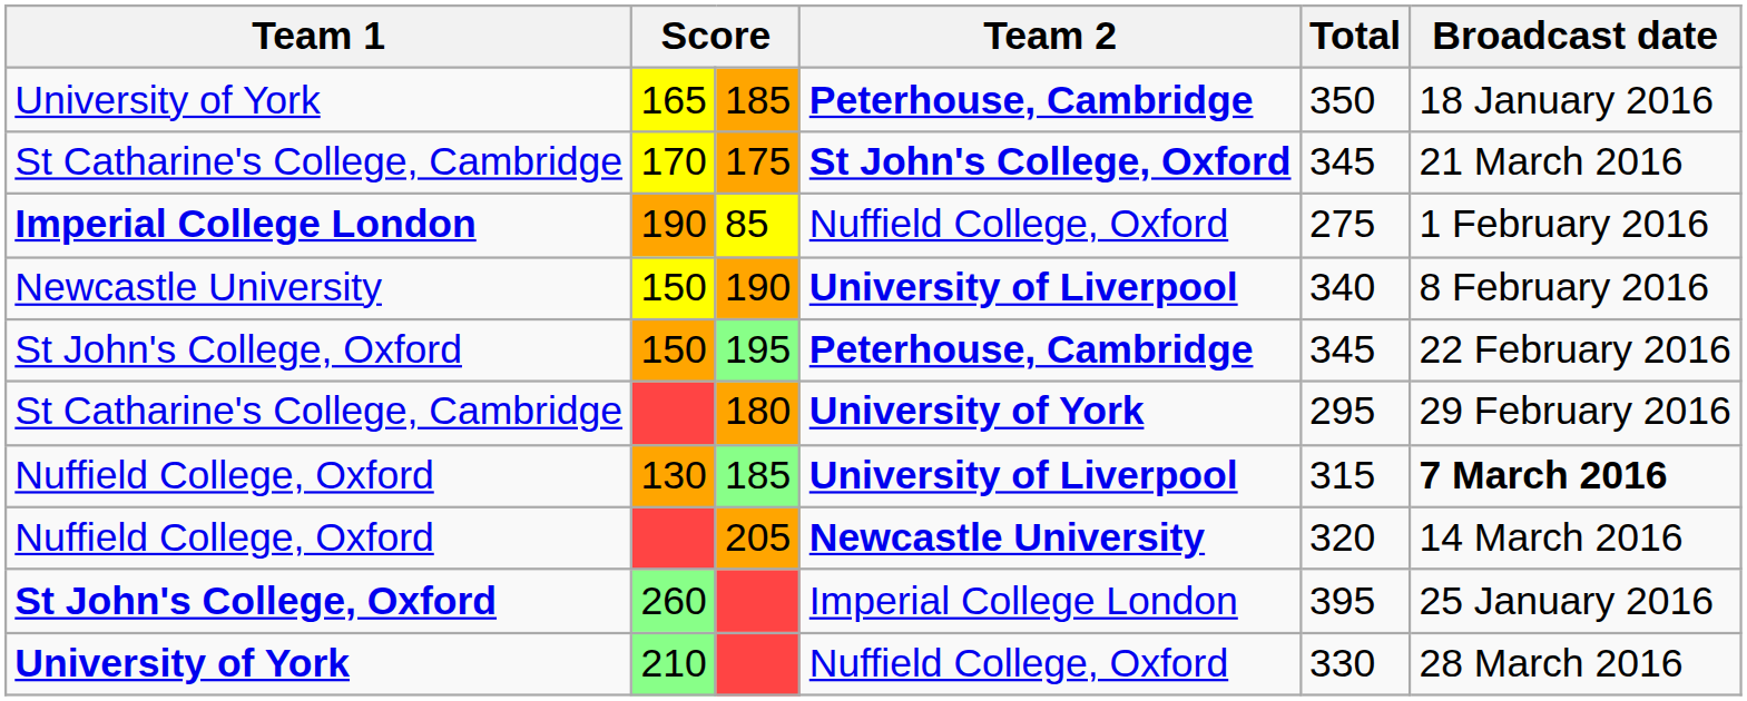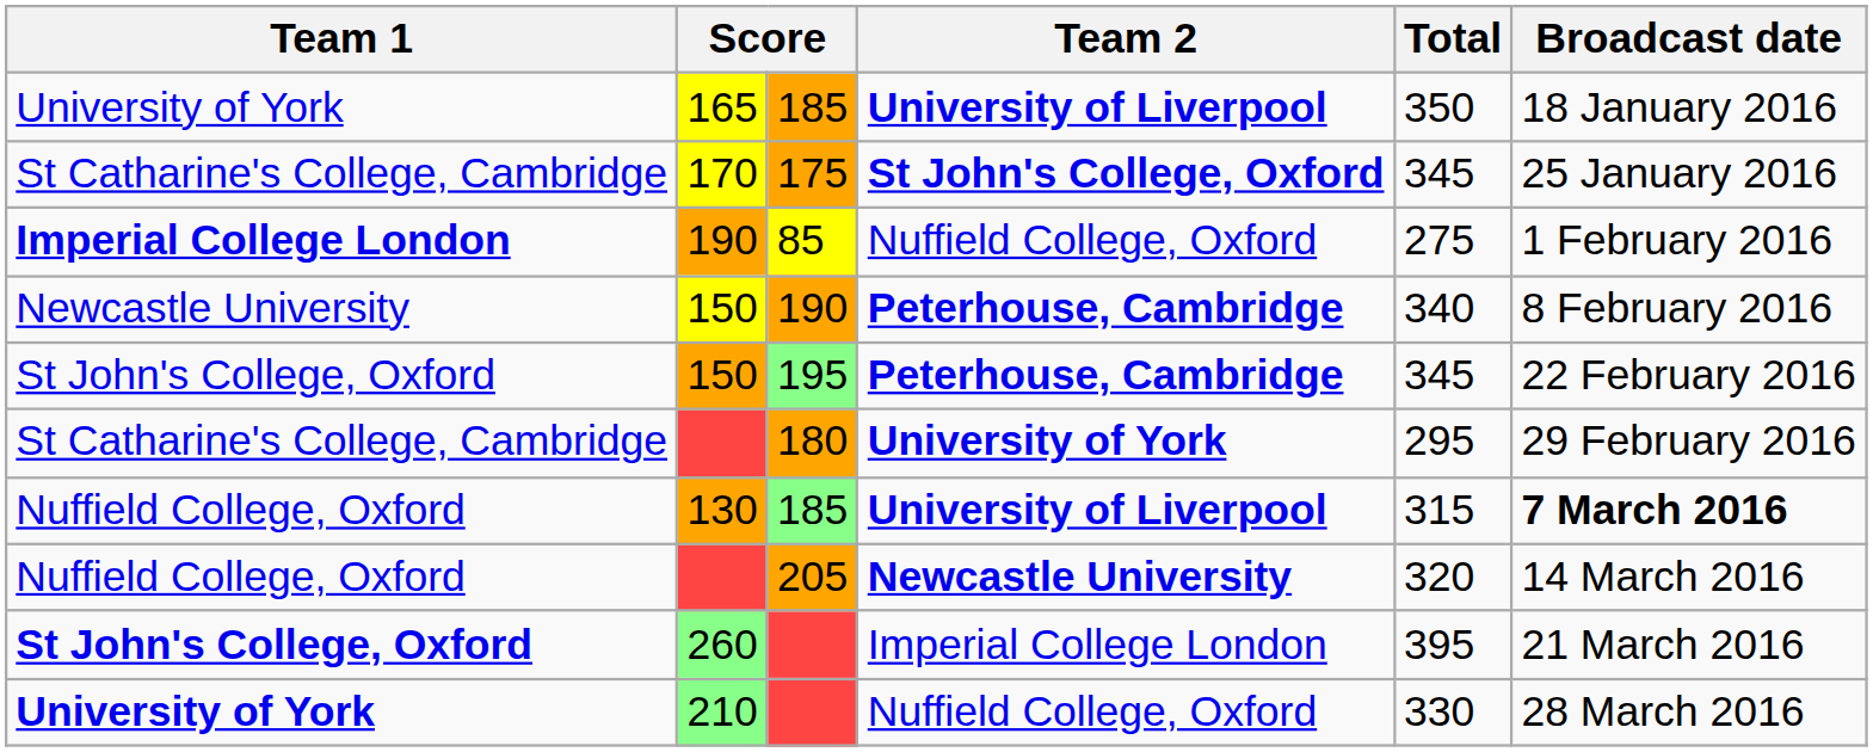165 | Team 2: Peterhouse, Cambridge -> University of Liverpool
170 | Broadcast date: 21 March 2016 -> 25 January 2016
150 / 190 | Team 2: University of Liverpool -> Peterhouse, Cambridge
260 | Broadcast date: 25 January 2016 -> 21 March 2016
